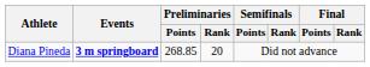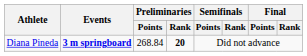Diana Pineda | Preliminaries / Points: 268.85 -> 268.84
Diana Pineda | Preliminaries / Rank: normal -> bold
